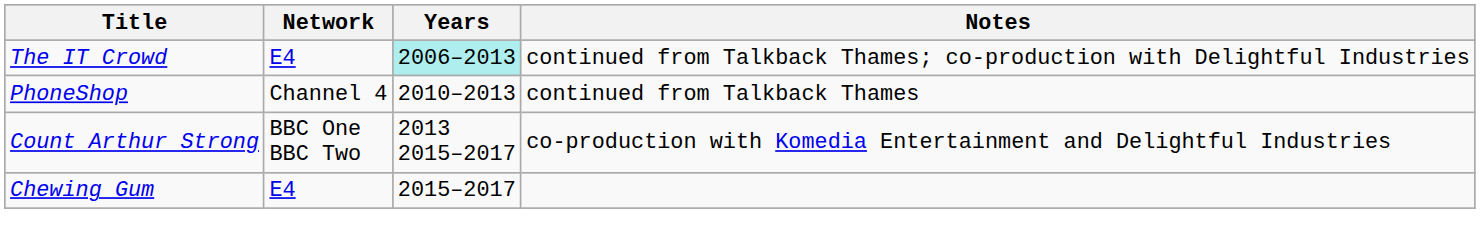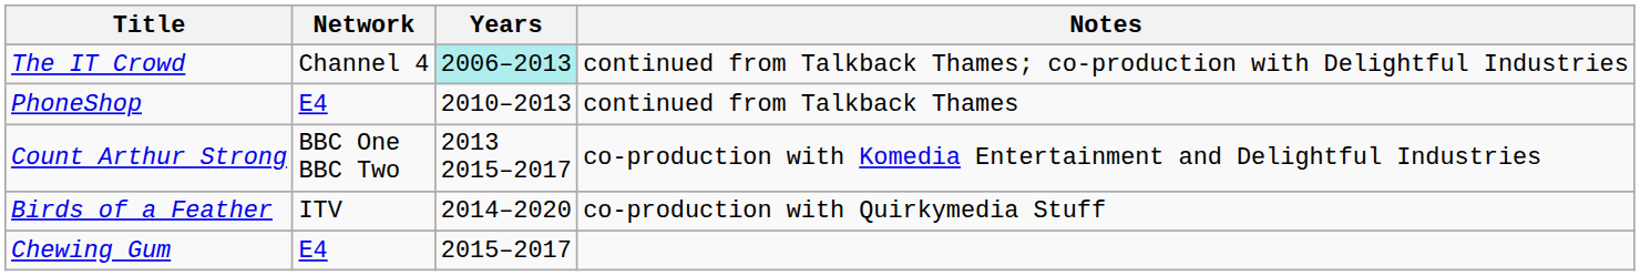The IT Crowd | Network: E4 -> Channel 4
PhoneShop | Network: Channel 4 -> E4
+ row: Birds of a Feather | ITV | 2014–2020 | co-production with Quirkymedia Stuff
